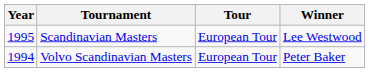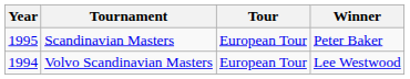Scandinavian Masters | Winner: Lee Westwood -> Peter Baker
Volvo Scandinavian Masters | Winner: Peter Baker -> Lee Westwood
